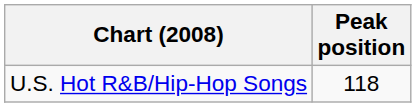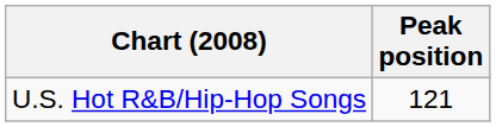U.S. Hot R&B/Hip-Hop Songs | Peak position: 118 -> 121
